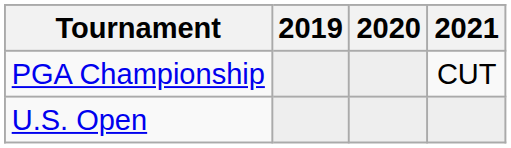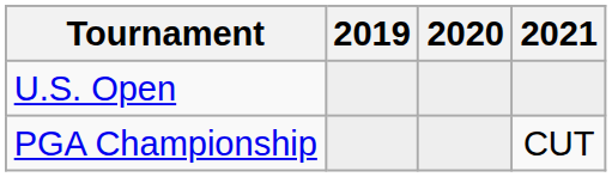rows swapped: PGA Championship <-> U.S. Open
